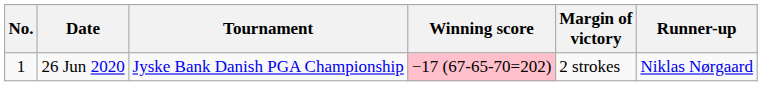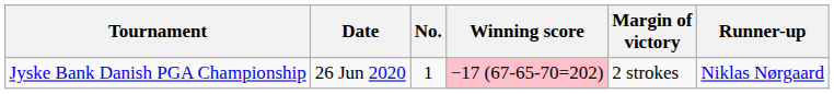columns swapped: No. <-> Tournament
